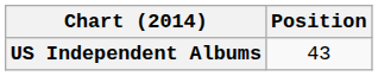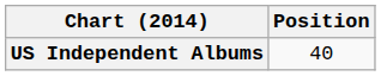US Independent Albums | Position: 43 -> 40
